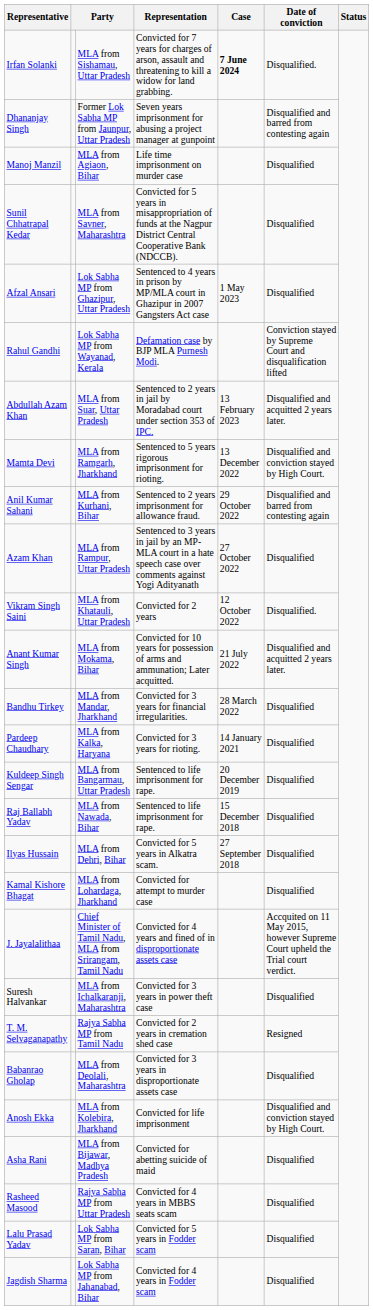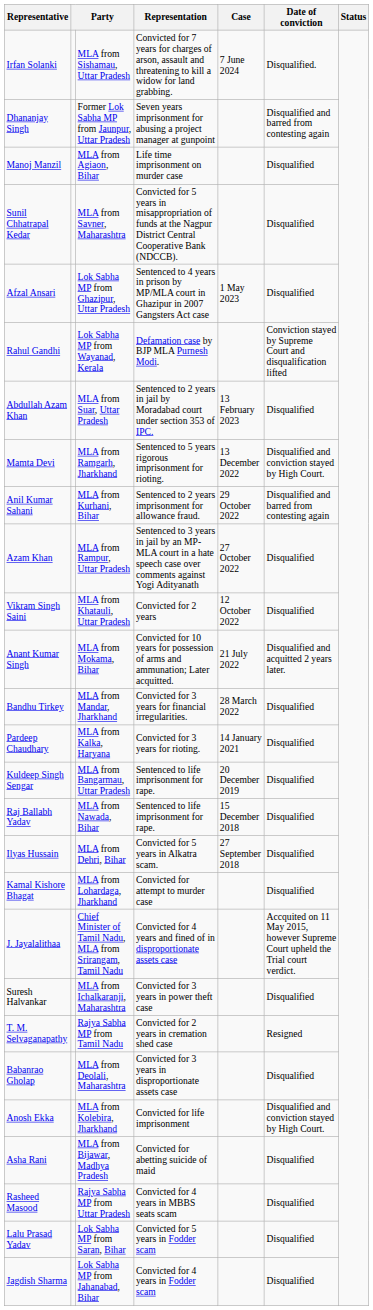Irfan Solanki | Case: bold -> normal
Abdullah Azam Khan | Date of conviction: Disqualified and acquitted 2 years later. -> Disqualified
Vikram Singh Saini | Date of conviction: Disqualified. -> Disqualified
